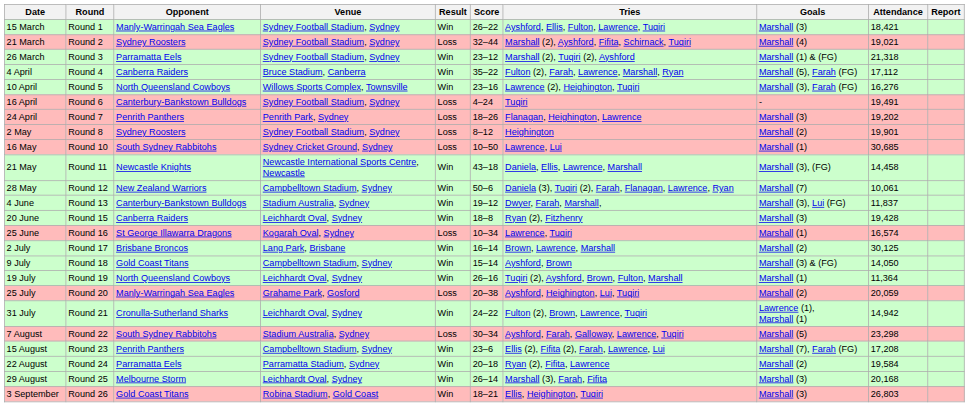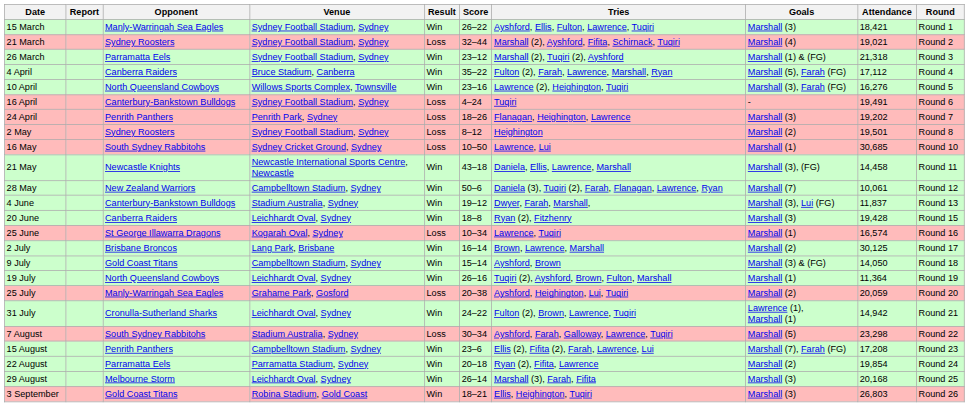columns swapped: Round <-> Report
2 May | Attendance: 19,901 -> 19,501
22 August | Attendance: 19,584 -> 19,854
